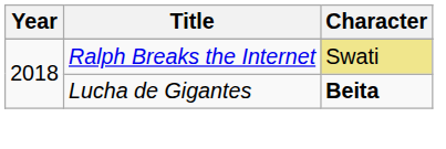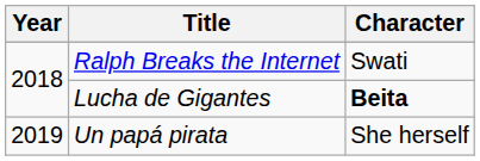Ralph Breaks the Internet | Character: khaki background -> no background
+ row: 2019 | Un papá pirata | She herself
